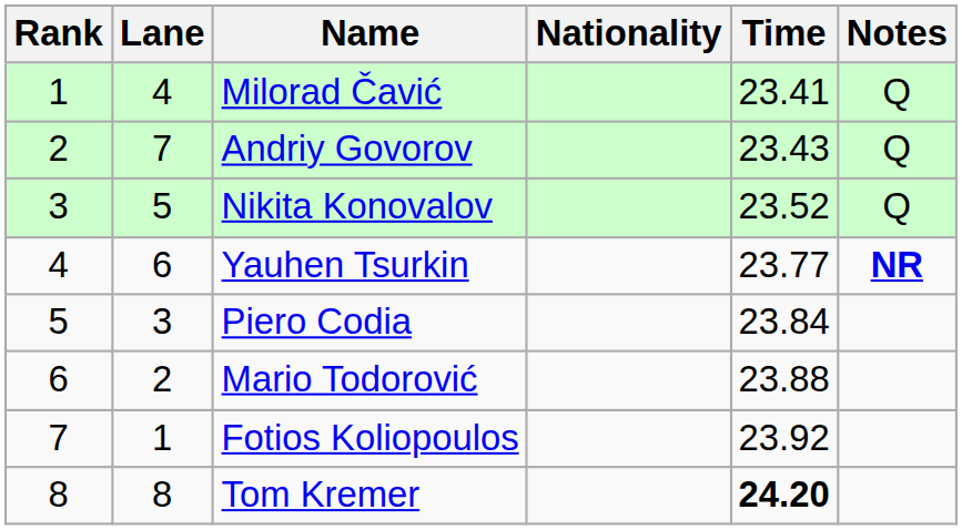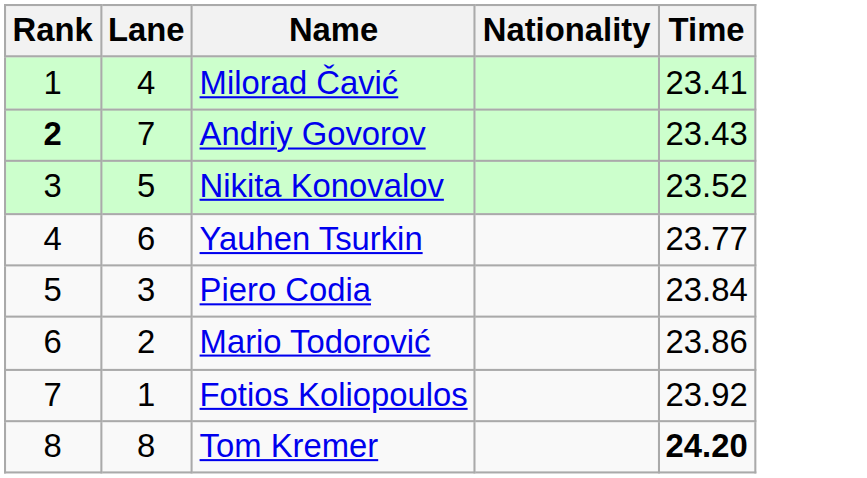- column: Notes | Q | Q | Q | NR
Andriy Govorov | Rank: normal -> bold
Mario Todorović | Time: 23.88 -> 23.86
